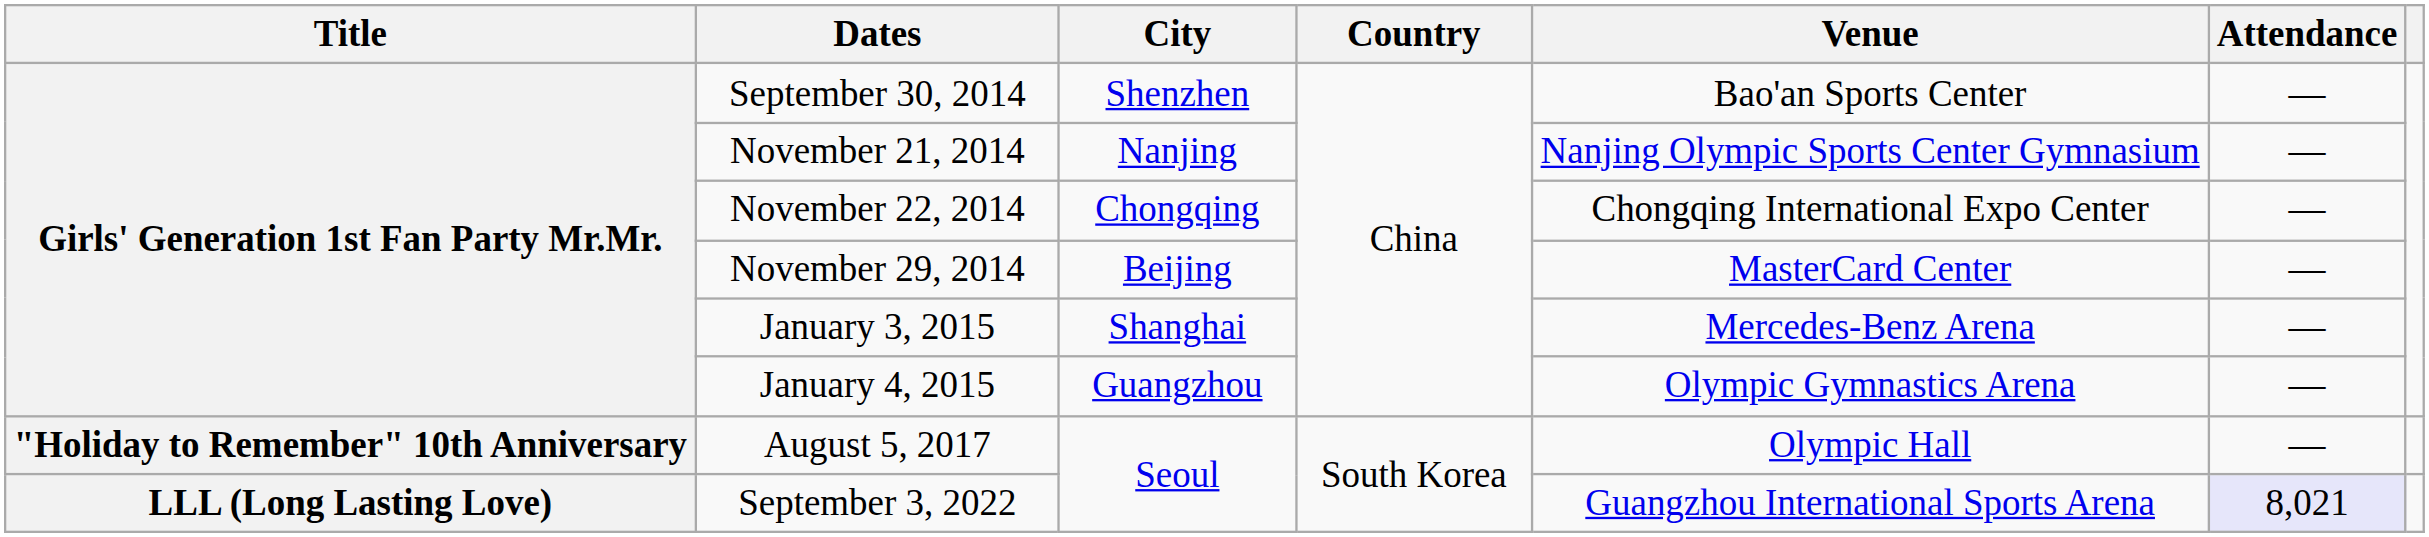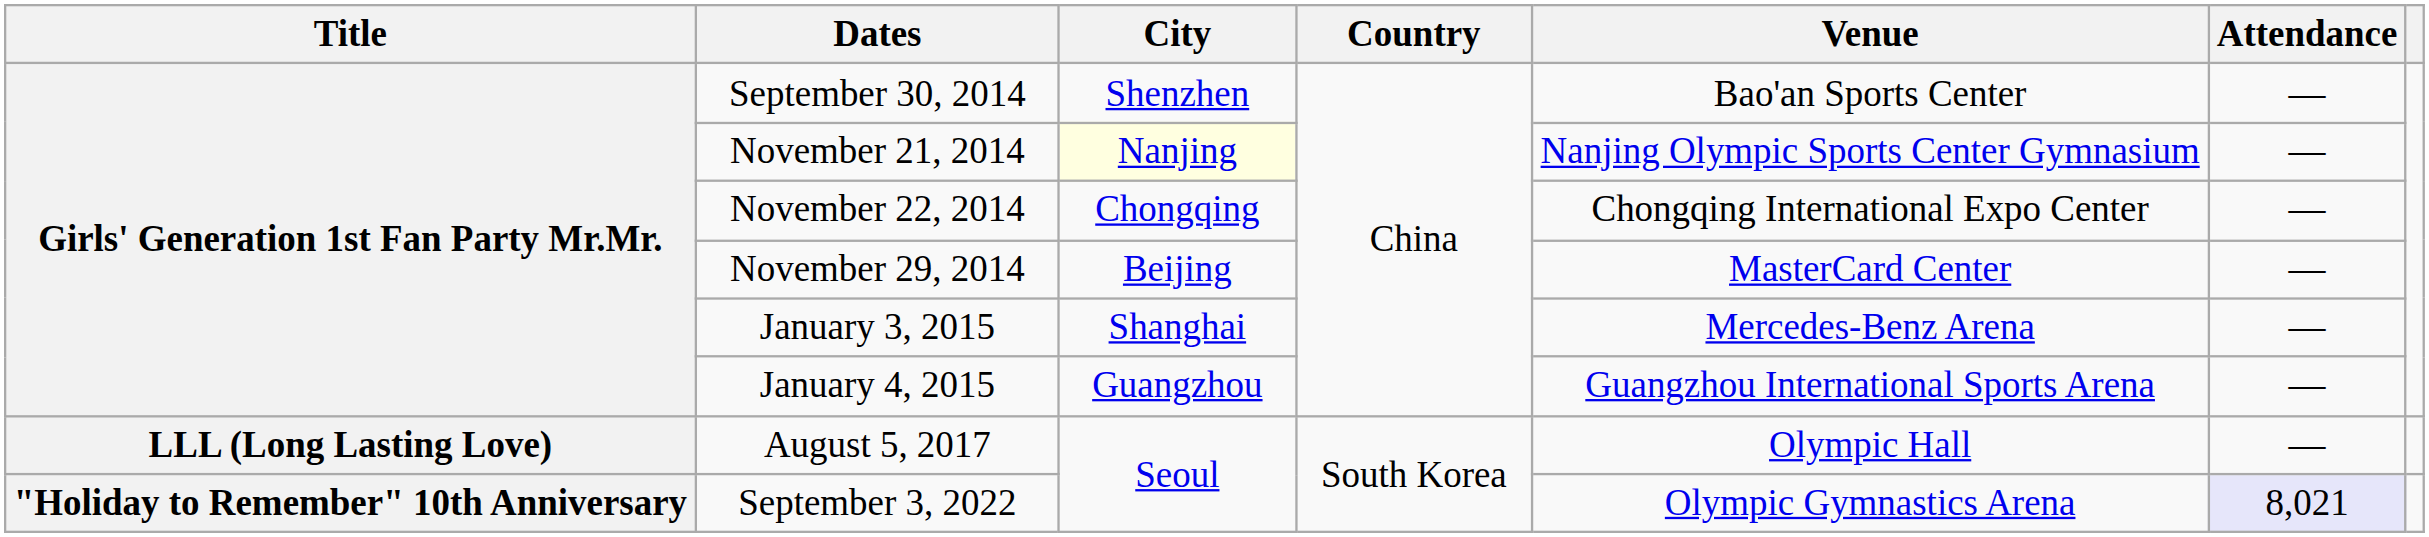November 21, 2014 | City: no background -> lightyellow background
January 4, 2015 | Venue: Olympic Gymnastics Arena -> Guangzhou International Sports Arena
August 5, 2017 | Title: "Holiday to Remember" 10th Anniversary -> LLL (Long Lasting Love)
September 3, 2022 | Title: LLL (Long Lasting Love) -> "Holiday to Remember" 10th Anniversary
September 3, 2022 | Venue: Guangzhou International Sports Arena -> Olympic Gymnastics Arena
